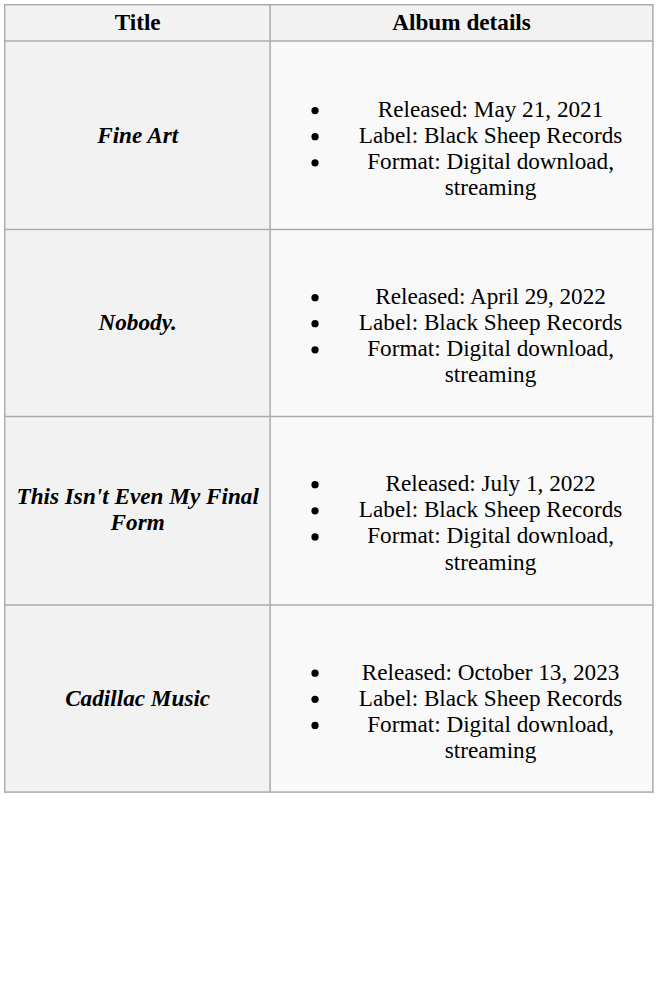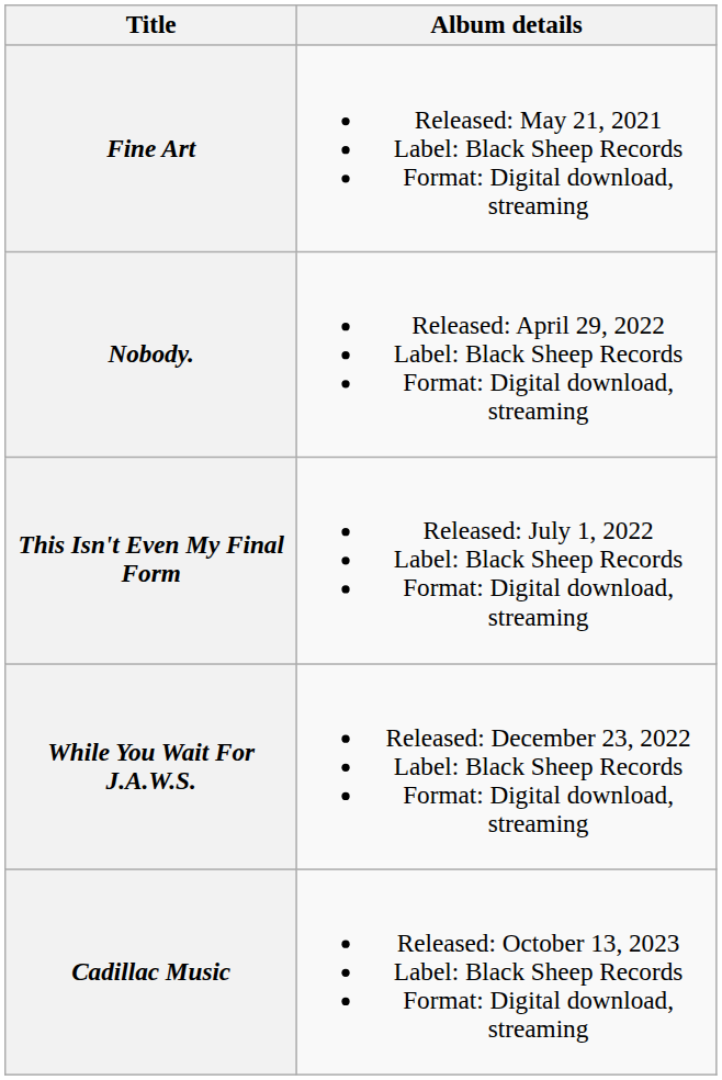+ row: While You Wait For J.A.W.S. | Released: December 23, 2022 Label: Black Sheep Records Format: Digital download, streaming
